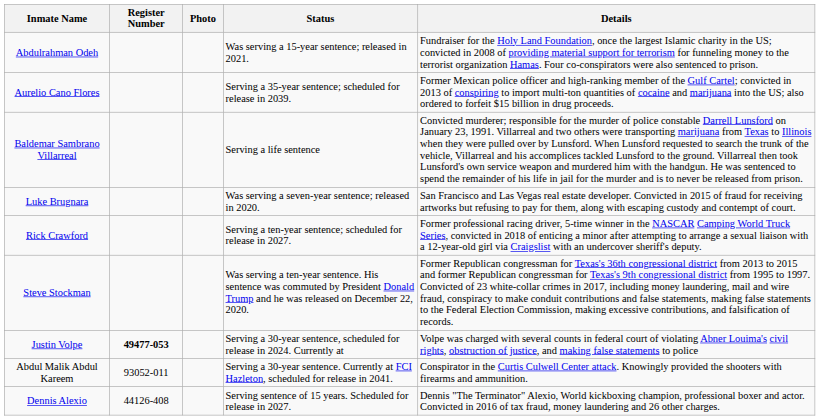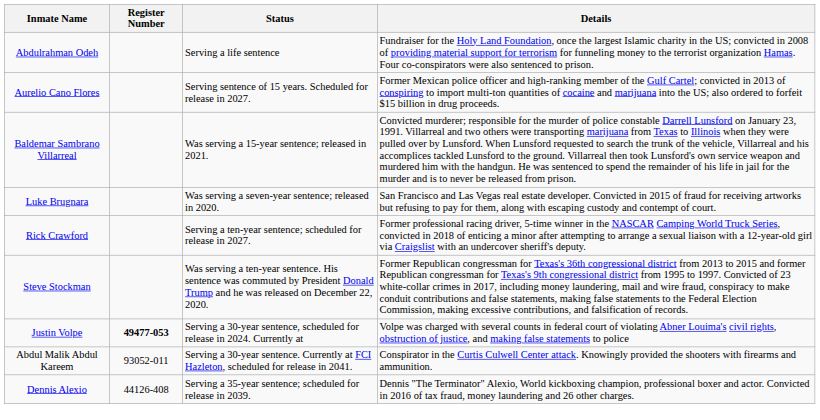- column: Photo
Abdulrahman Odeh | Status: Was serving a 15-year sentence; released in 2021. -> Serving a life sentence
Aurelio Cano Flores | Status: Serving a 35-year sentence; scheduled for release in 2039. -> Serving sentence of 15 years. Scheduled for release in 2027.
Baldemar Sambrano Villarreal | Status: Serving a life sentence -> Was serving a 15-year sentence; released in 2021.
Dennis Alexio | Status: Serving sentence of 15 years. Scheduled for release in 2027. -> Serving a 35-year sentence; scheduled for release in 2039.
